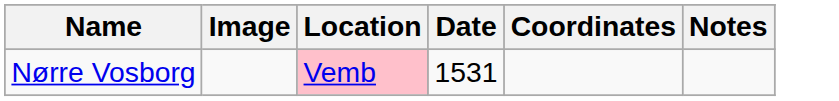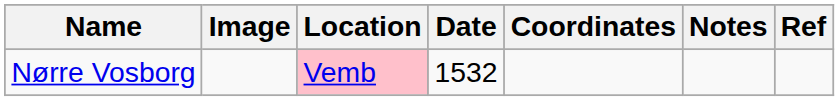+ column: Ref
Nørre Vosborg | Date: 1531 -> 1532
